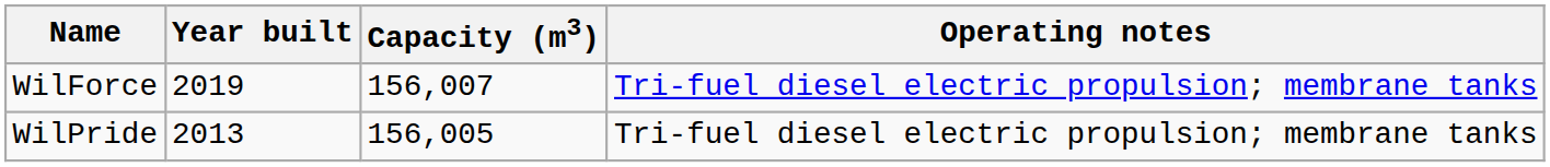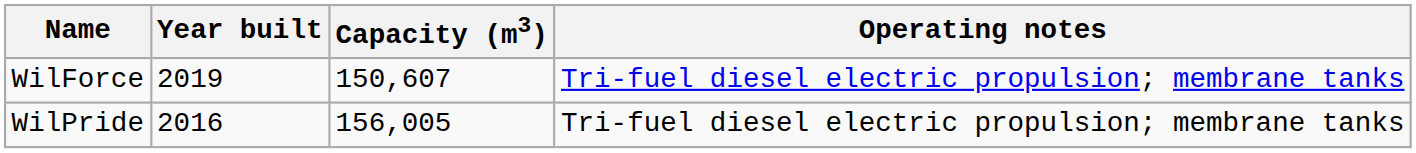WilForce | Capacity (m3): 156,007 -> 150,607
WilPride | Year built: 2013 -> 2016
